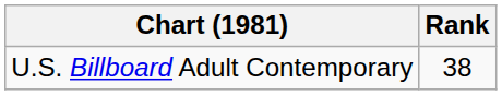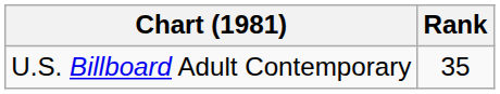U.S. Billboard Adult Contemporary | Rank: 38 -> 35
